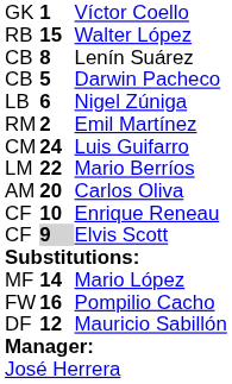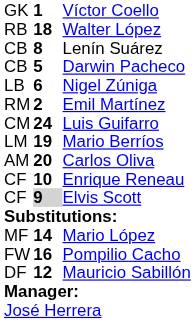Walter López | column 2: 15 -> 18
Mario Berríos | column 2: 22 -> 19
